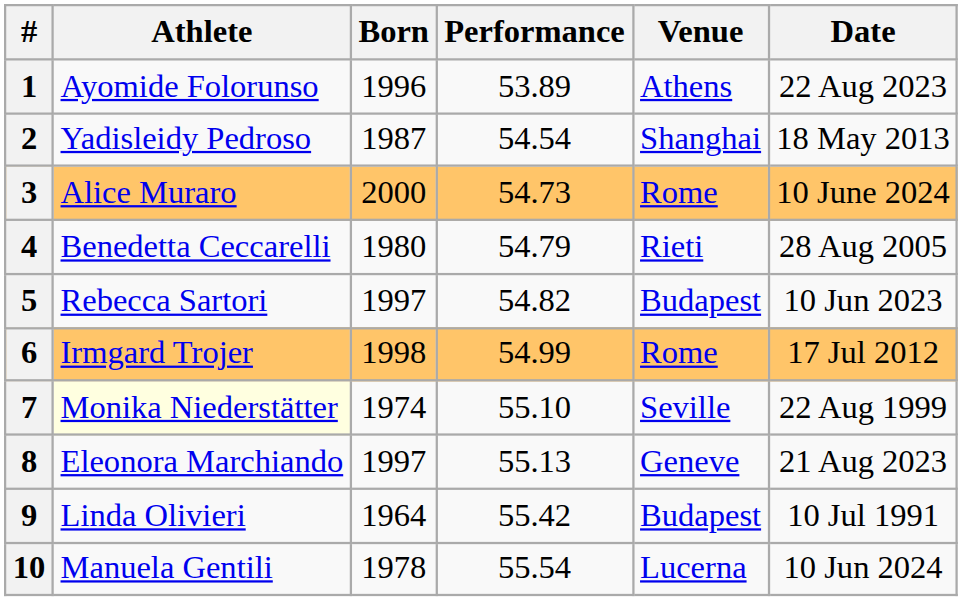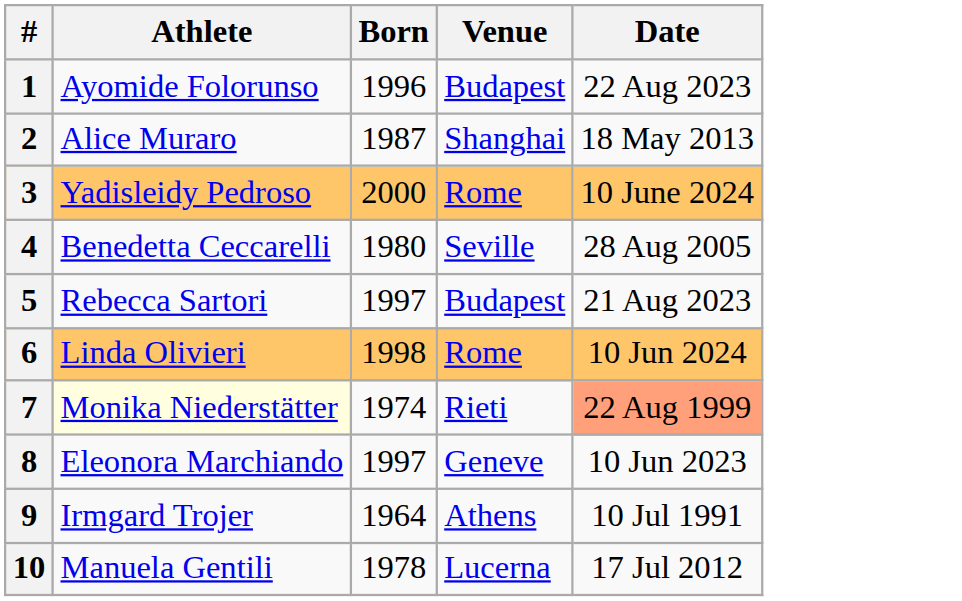- column: Performance | 53.89 | 54.54 | 54.73 | 54.79 | 54.82 | 54.99 | 55.10 | 55.13 | 55.42 | 55.54
1 | Venue: Athens -> Budapest
2 | Athlete: Yadisleidy Pedroso -> Alice Muraro
3 | Athlete: Alice Muraro -> Yadisleidy Pedroso
4 | Venue: Rieti -> Seville
5 | Date: 10 Jun 2023 -> 21 Aug 2023
6 | Athlete: Irmgard Trojer -> Linda Olivieri
6 | Date: 17 Jul 2012 -> 10 Jun 2024
7 | Venue: Seville -> Rieti
7 | Date: no background -> lightsalmon background
8 | Date: 21 Aug 2023 -> 10 Jun 2023
9 | Athlete: Linda Olivieri -> Irmgard Trojer
9 | Venue: Budapest -> Athens
10 | Date: 10 Jun 2024 -> 17 Jul 2012
